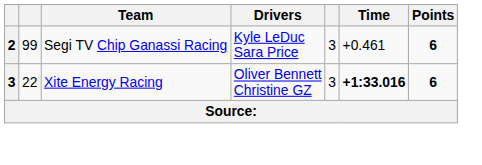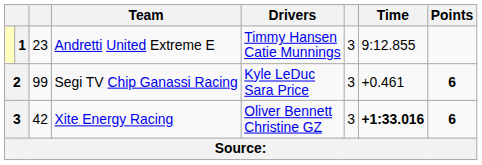+ row: 1 | 23 | Andretti United Extreme E | Timmy Hansen Catie Munnings | 3 | 9:12.855
Xite Energy Racing | column 3: 22 -> 42
